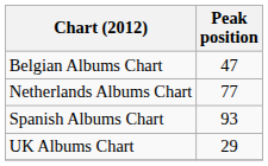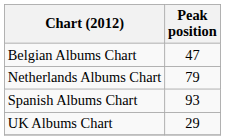Netherlands Albums Chart | Peak position: 77 -> 79
